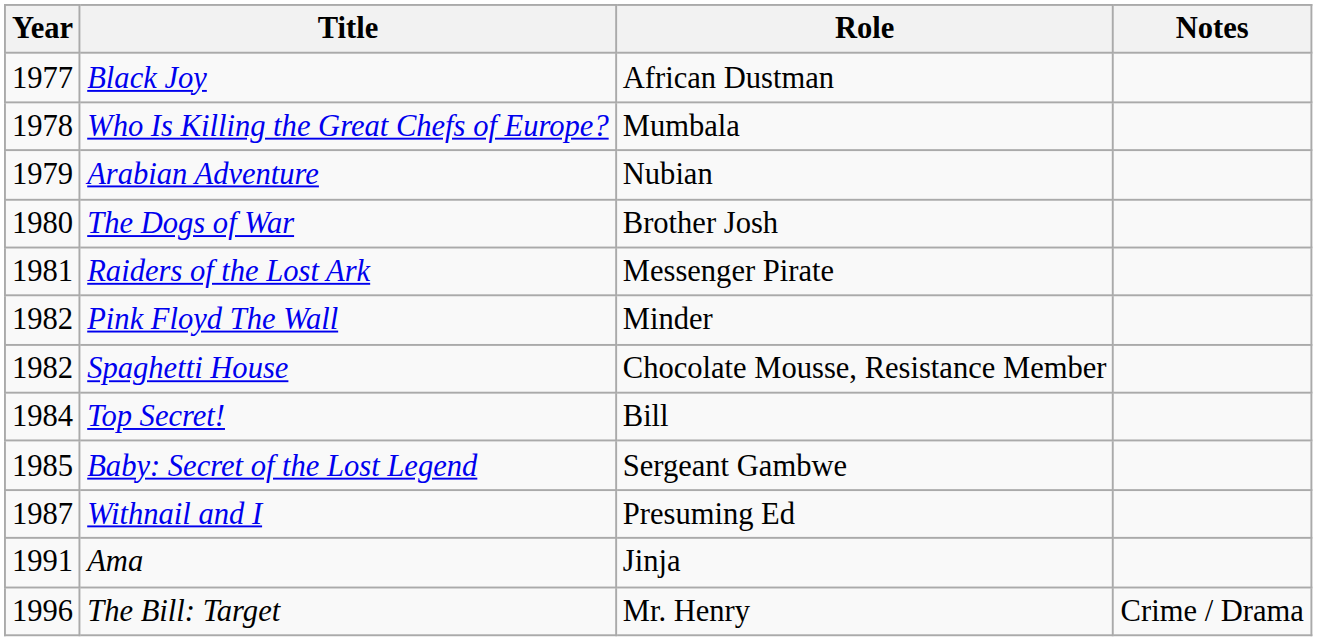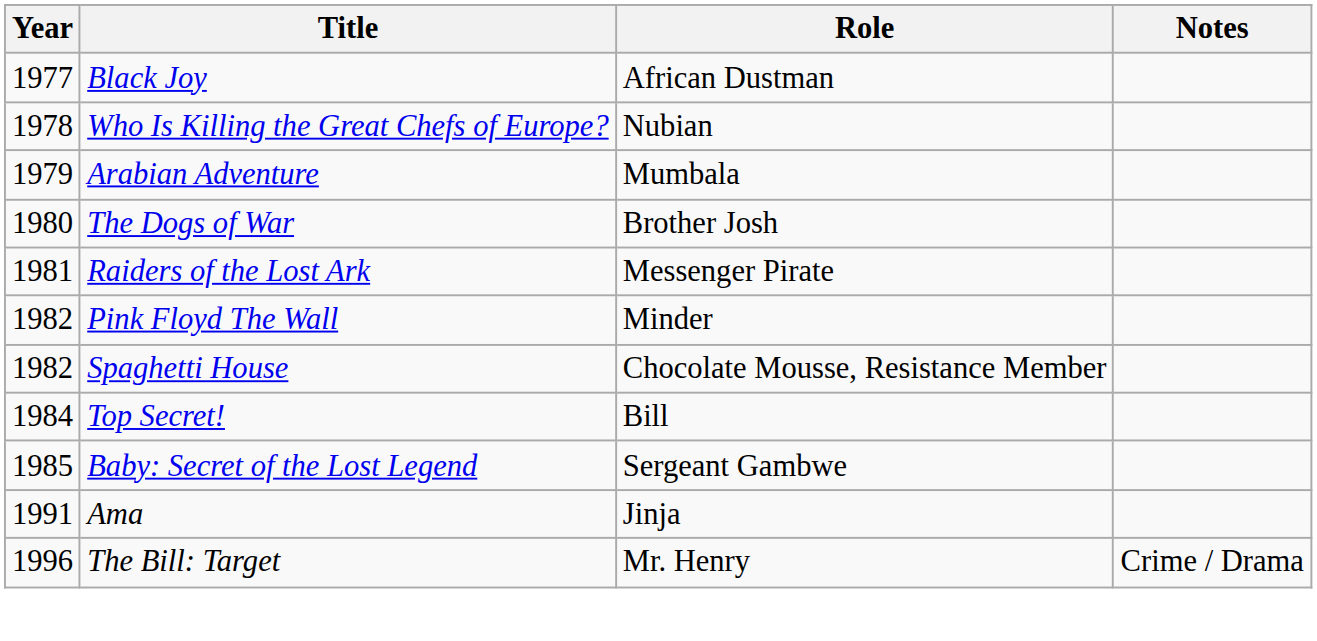Who Is Killing the Great Chefs of Europe? | Role: Mumbala -> Nubian
Arabian Adventure | Role: Nubian -> Mumbala
- row: 1987 | Withnail and I | Presuming Ed
